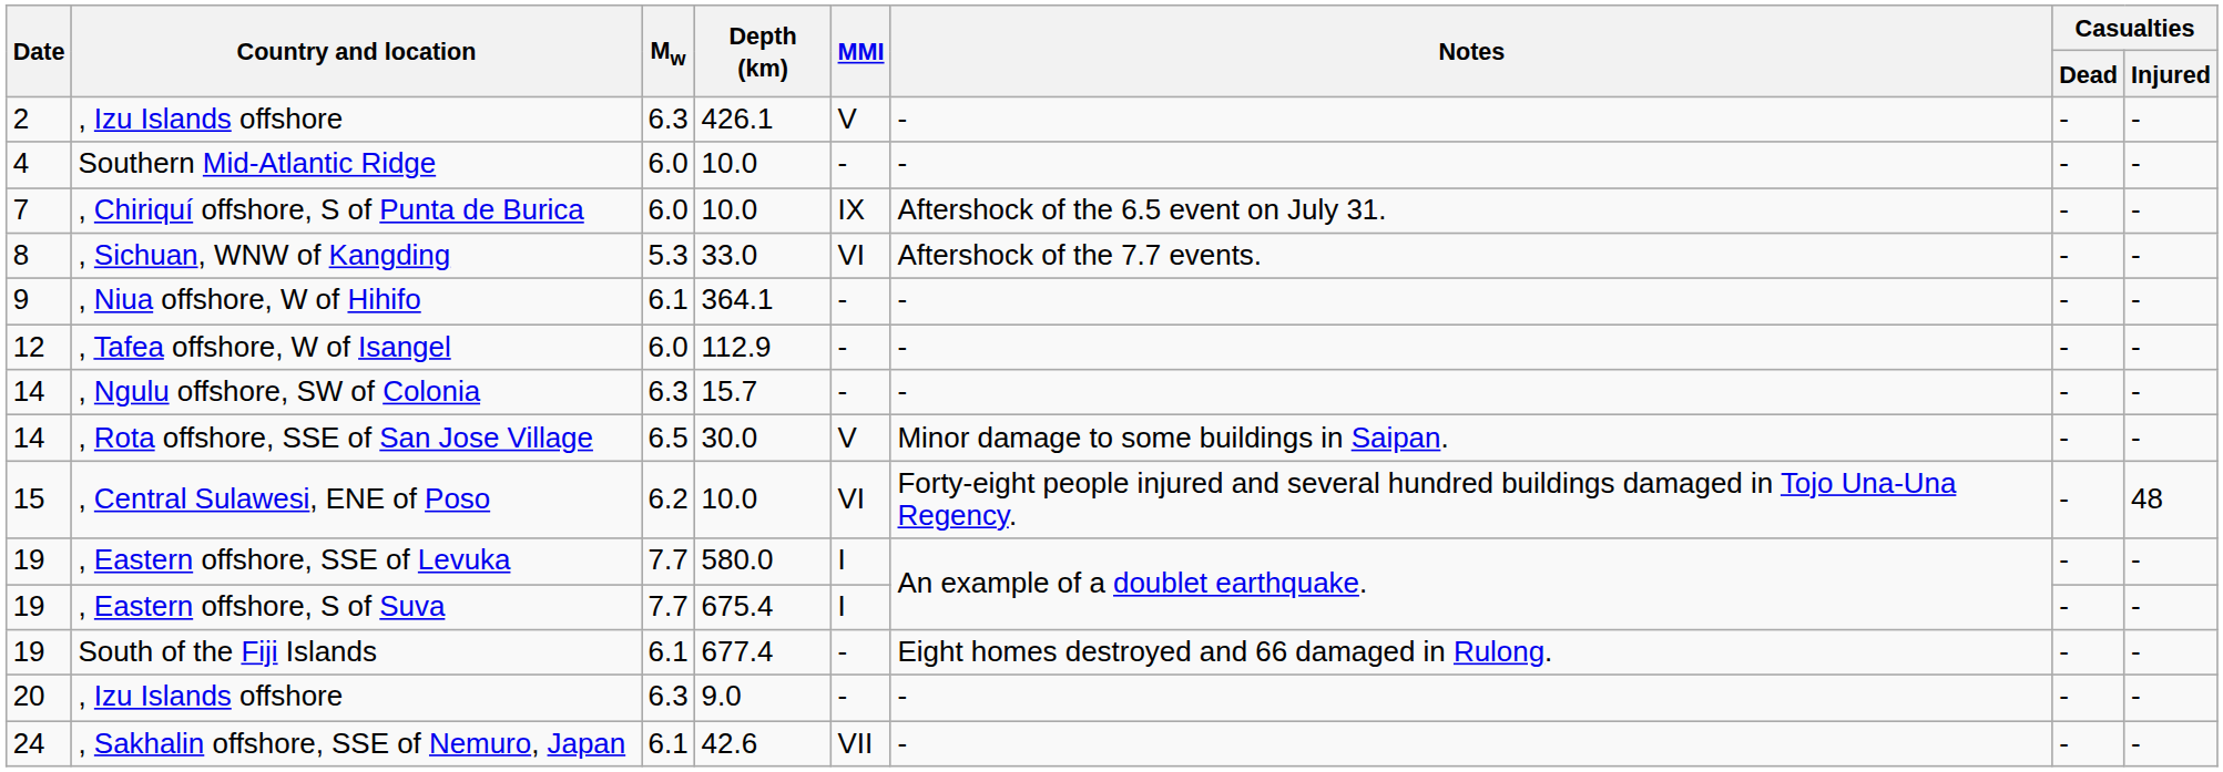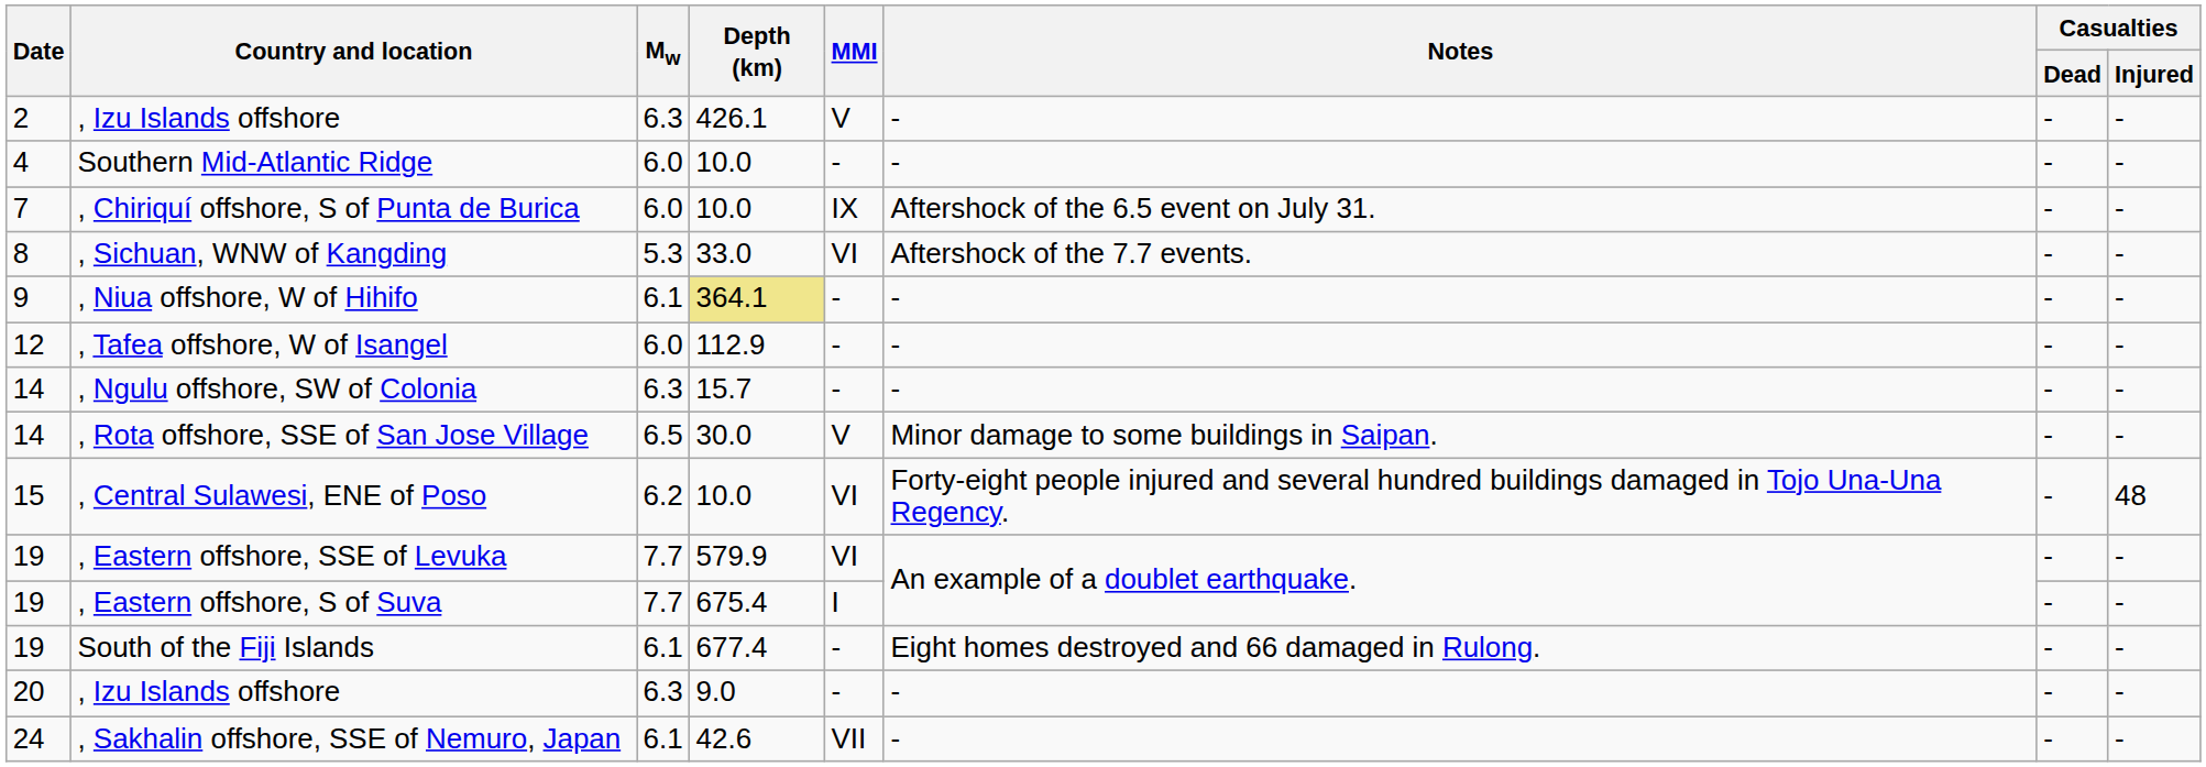, Niua offshore, W of Hihifo | Depth (km): no background -> khaki background
, Eastern offshore, SSE of Levuka | Depth (km): 580.0 -> 579.9
, Eastern offshore, SSE of Levuka | MMI: I -> VI
